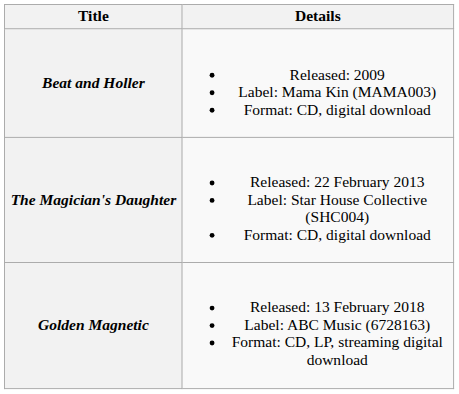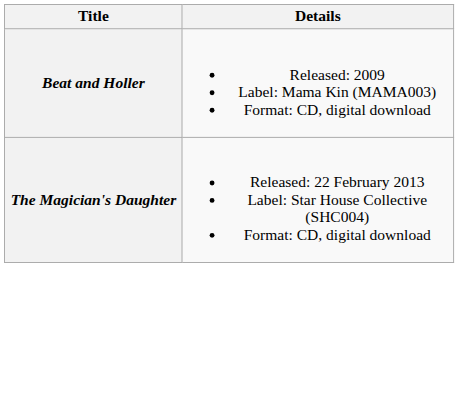- row: Golden Magnetic | Released: 13 February 2018 Label: ABC Music (6728163) Format: CD, LP, streaming digital download
